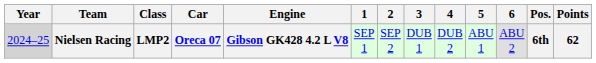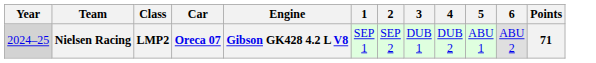- column: Pos. | 6th
Nielsen Racing | Points: 62 -> 71
